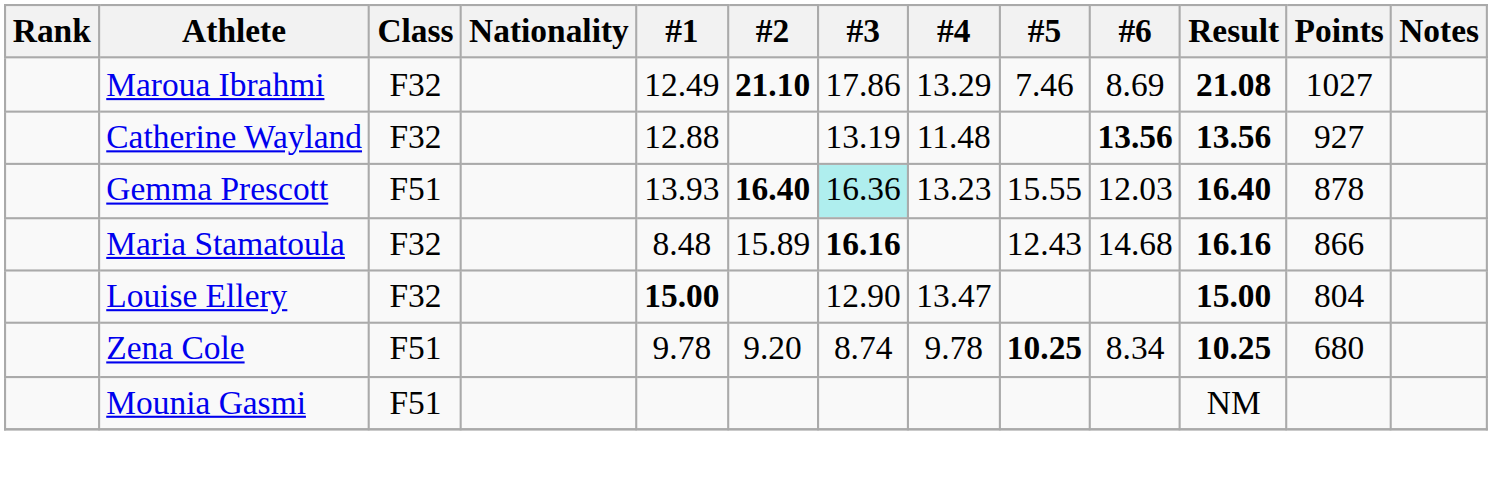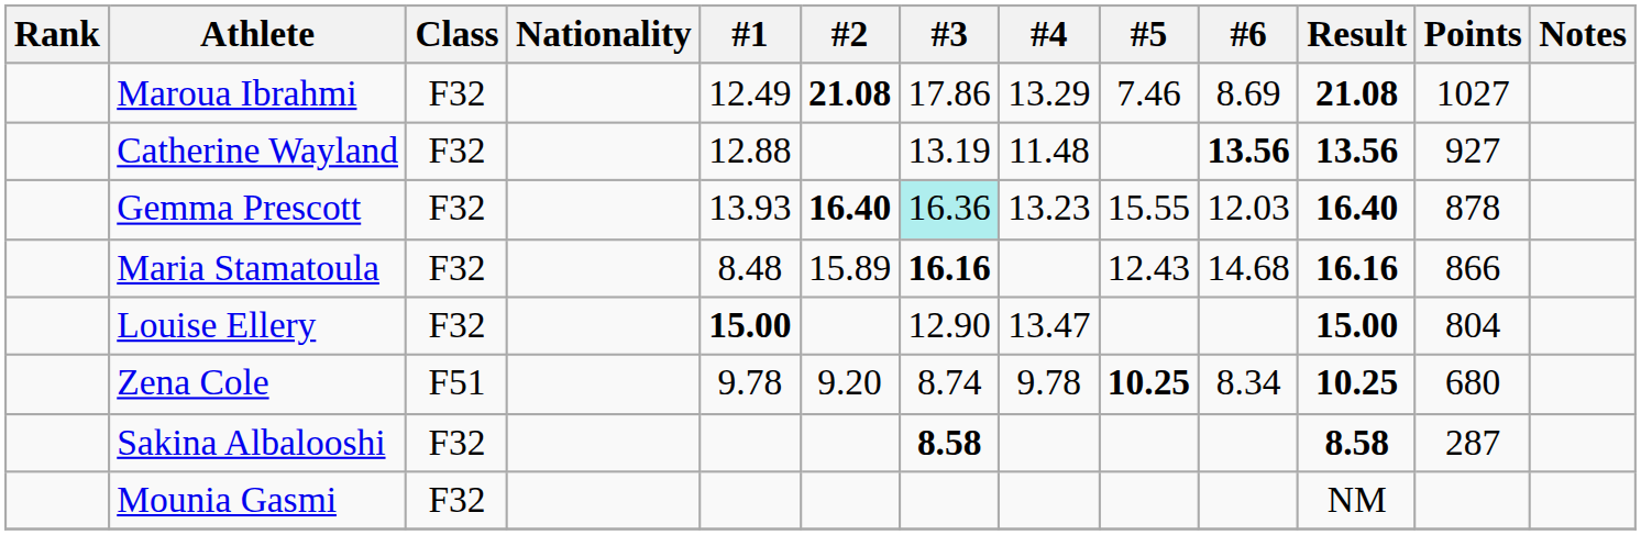Maroua Ibrahmi | #2: 21.10 -> 21.08
Gemma Prescott | Class: F51 -> F32
+ row: Sakina Albalooshi | F32 | 8.58 | 8.58 | 287
Mounia Gasmi | Class: F51 -> F32
